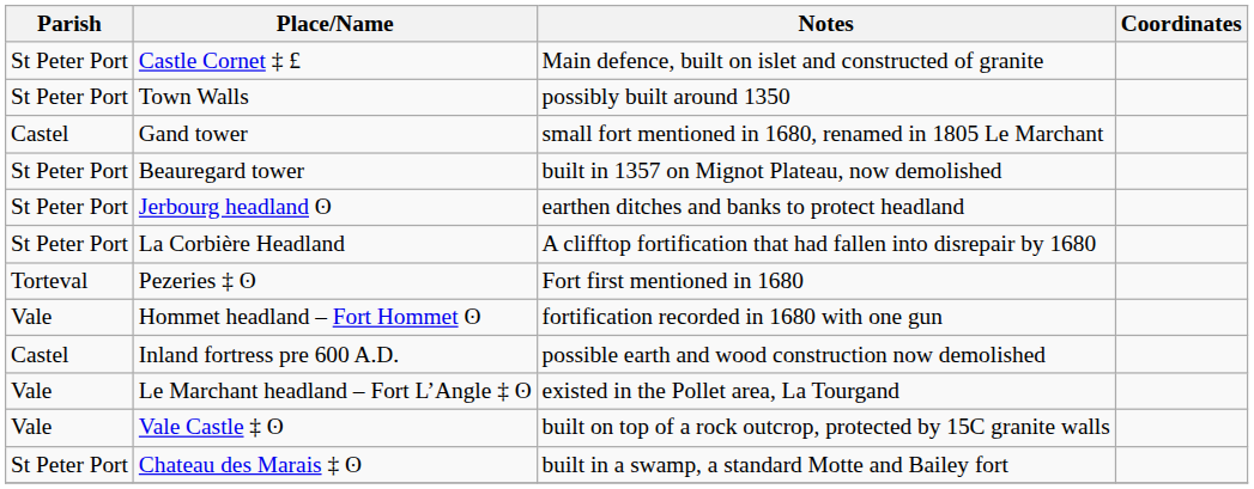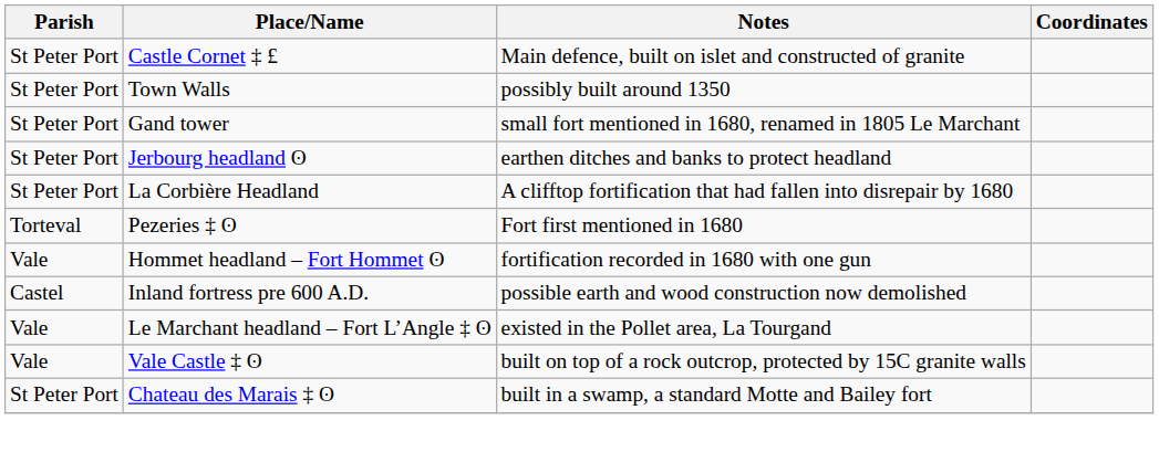Gand tower | Parish: Castel -> St Peter Port
- row: St Peter Port | Beauregard tower | built in 1357 on Mignot Plateau, now demolished
